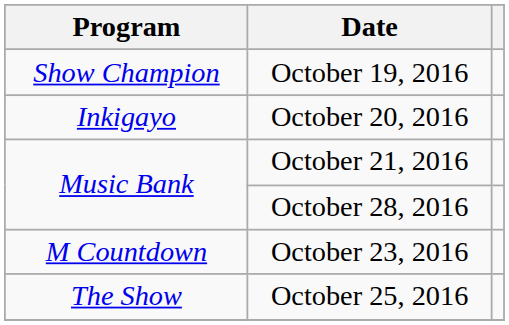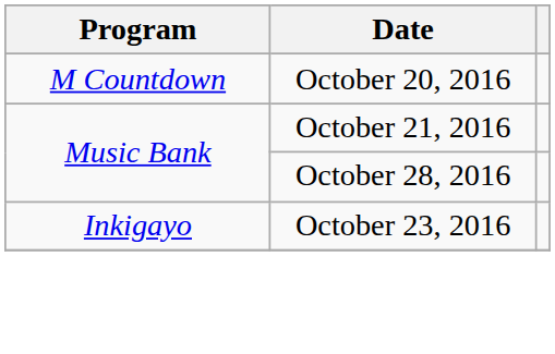- row: Show Champion | October 19, 2016
October 20, 2016 | Program: Inkigayo -> M Countdown
October 23, 2016 | Program: M Countdown -> Inkigayo
- row: The Show | October 25, 2016
